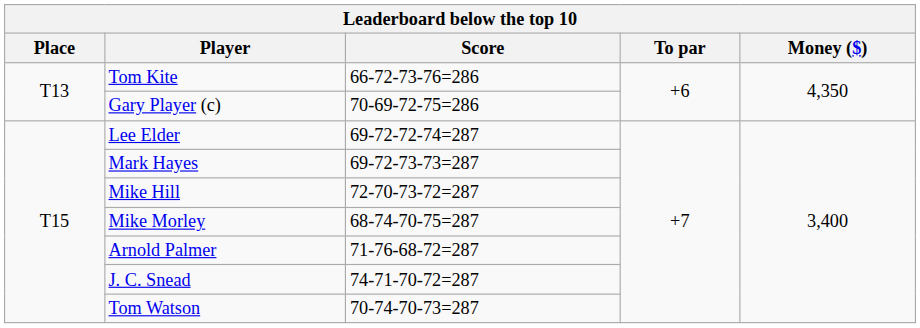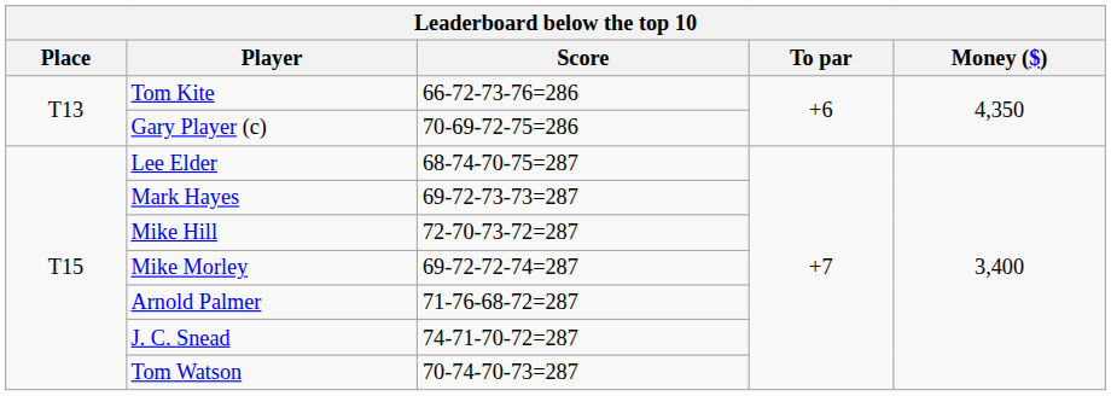Lee Elder | Score: 69-72-72-74=287 -> 68-74-70-75=287
Mike Morley | Score: 68-74-70-75=287 -> 69-72-72-74=287
